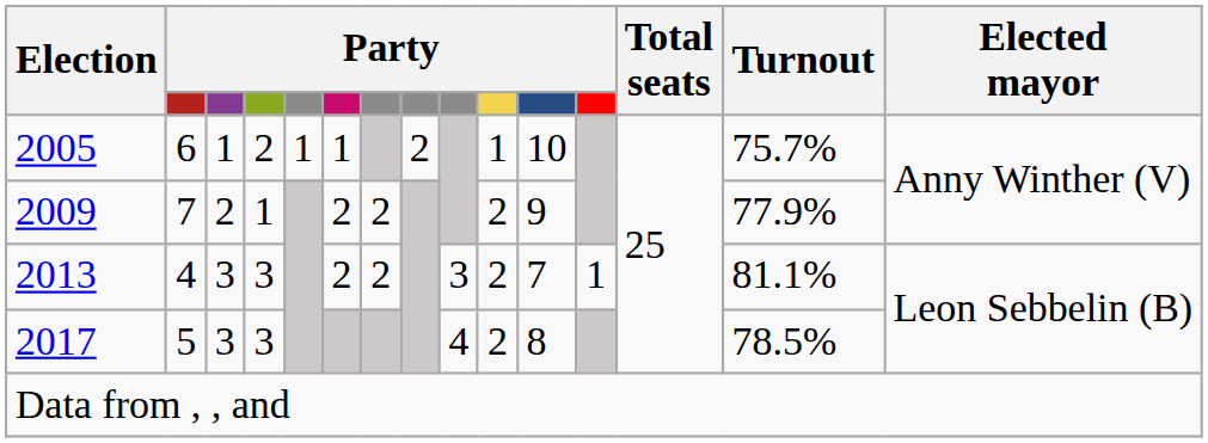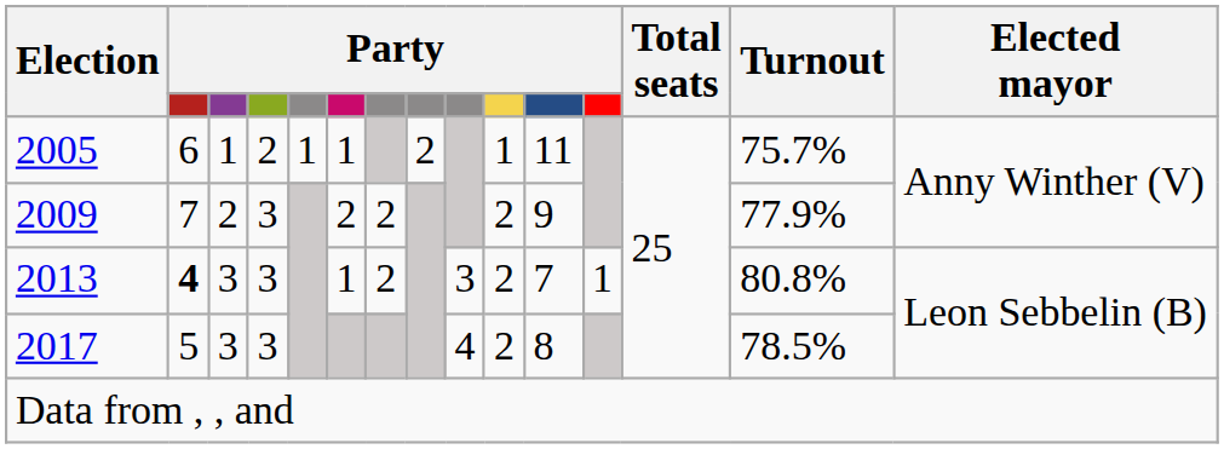2005 | column 11: 10 -> 11
2009 | column 4: 1 -> 3
2013 | column 2: normal -> bold
2013 | column 6: 2 -> 1
2013 | Turnout: 81.1% -> 80.8%
